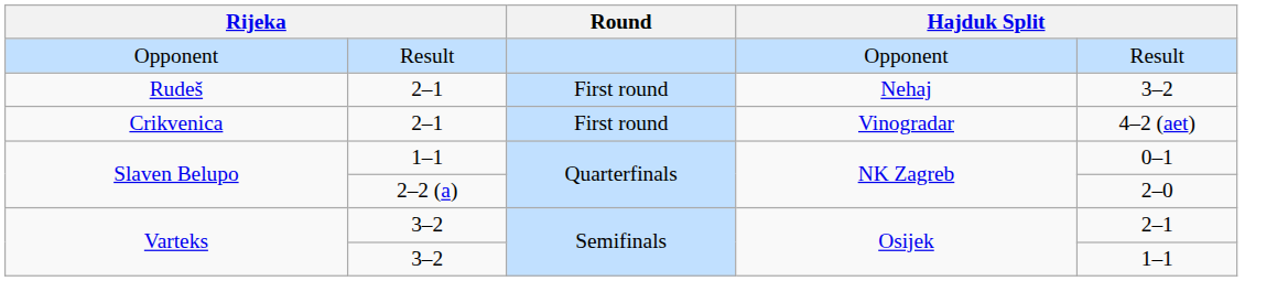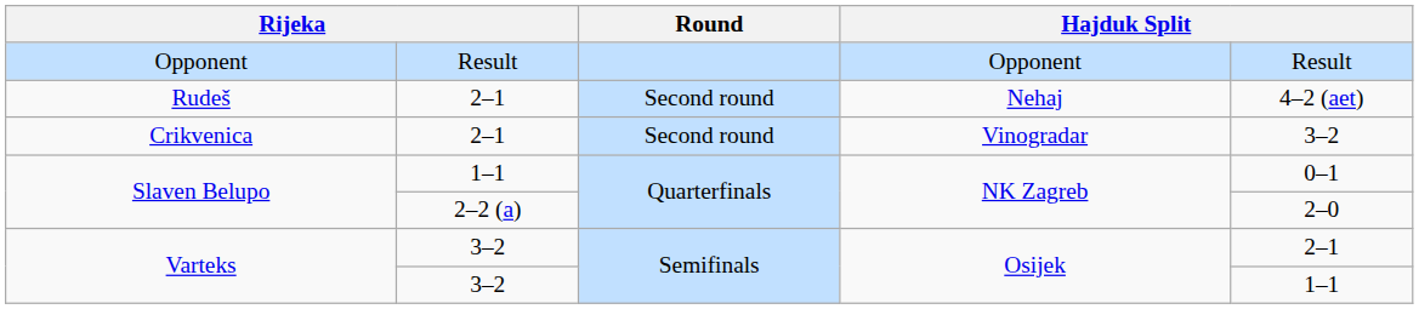Rudeš | Round: First round -> Second round
Rudeš | column 5: 3–2 -> 4–2 (aet)
Crikvenica | Round: First round -> Second round
Crikvenica | column 5: 4–2 (aet) -> 3–2
